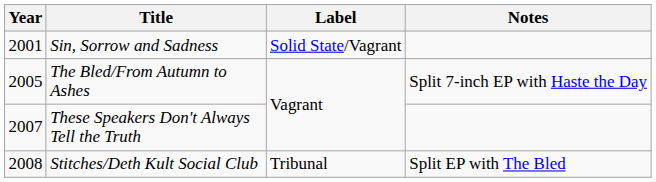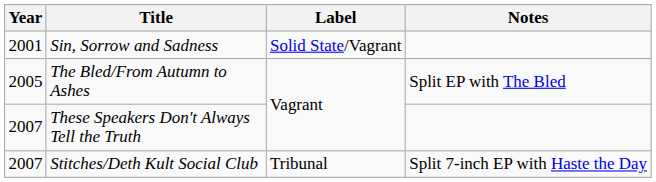The Bled/From Autumn to Ashes | Notes: Split 7-inch EP with Haste the Day -> Split EP with The Bled
Stitches/Deth Kult Social Club | Year: 2008 -> 2007
Stitches/Deth Kult Social Club | Notes: Split EP with The Bled -> Split 7-inch EP with Haste the Day
